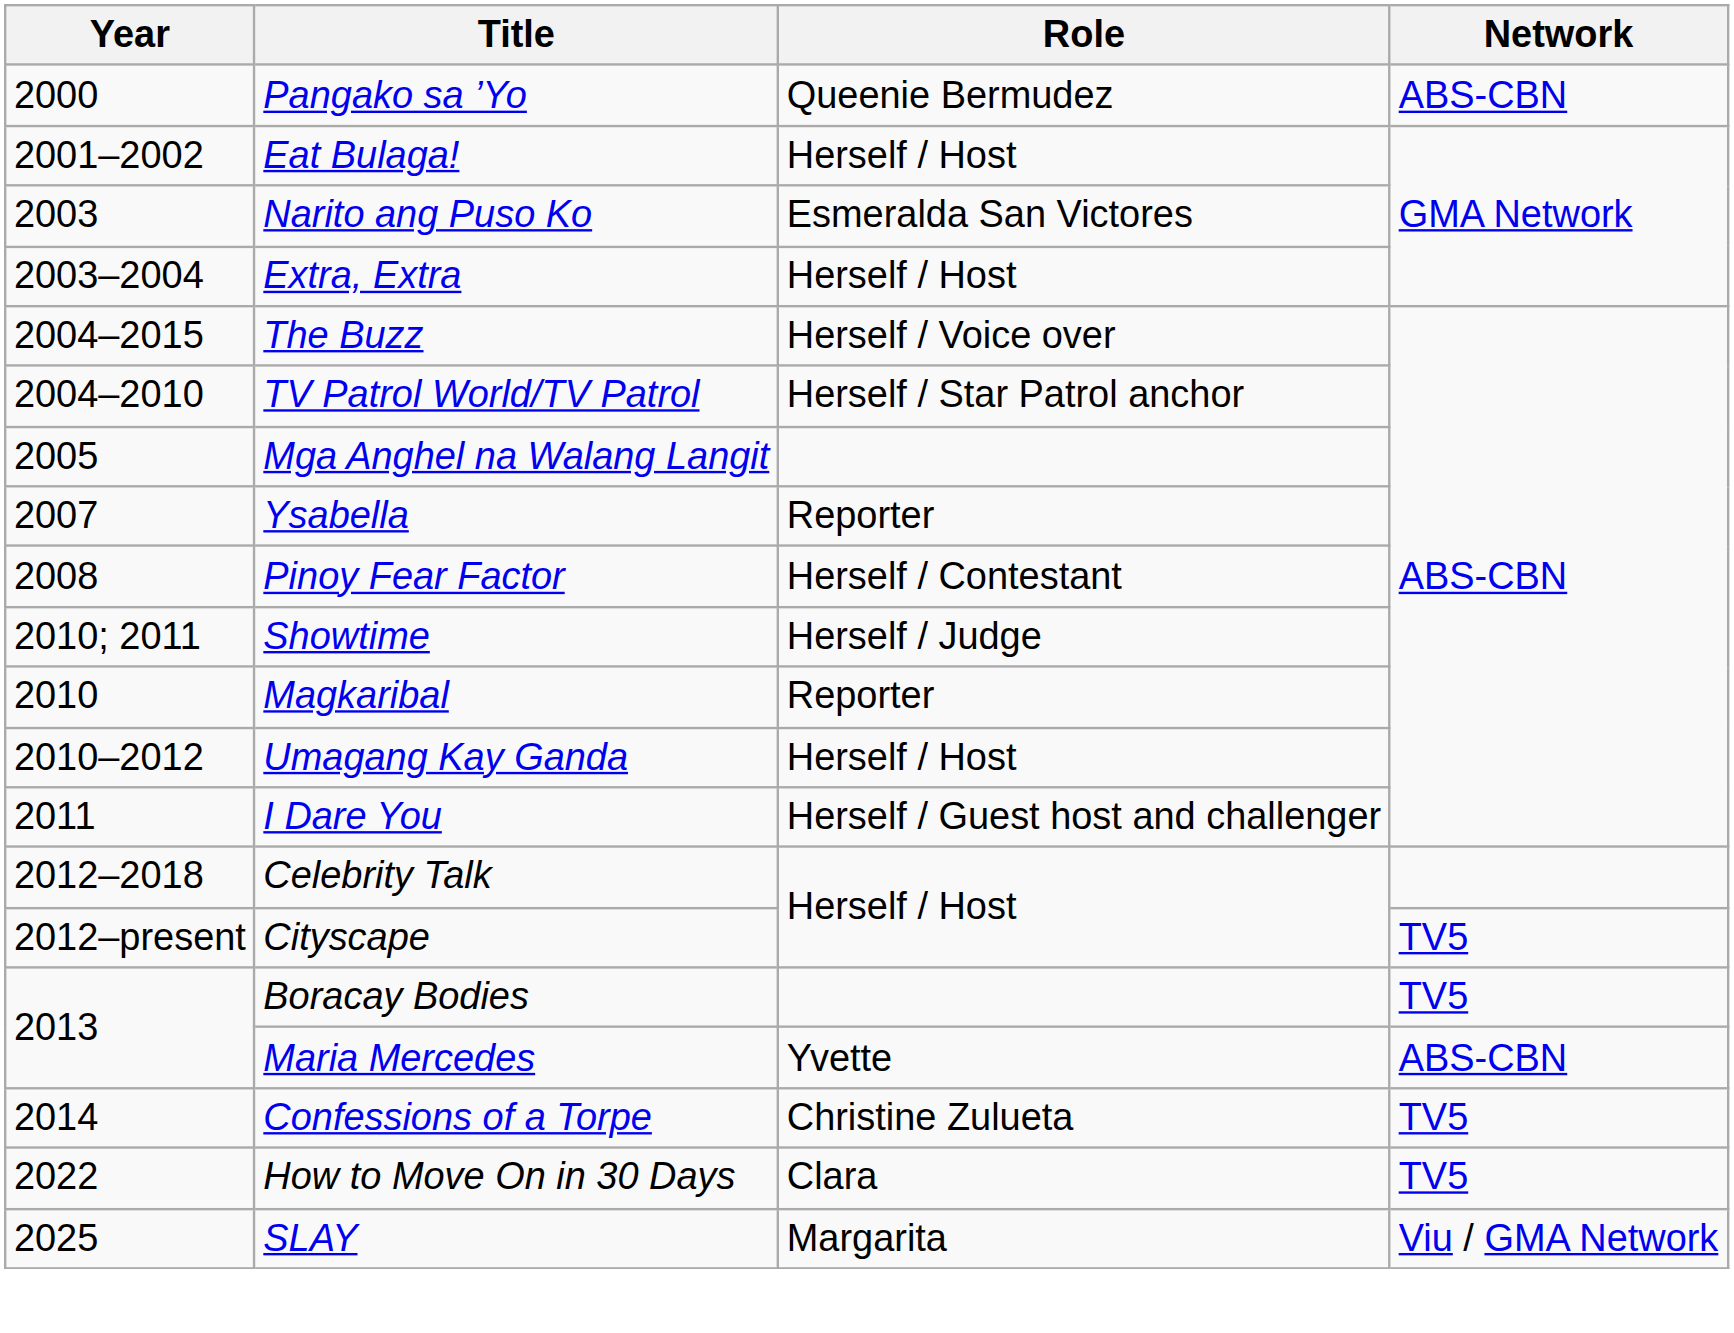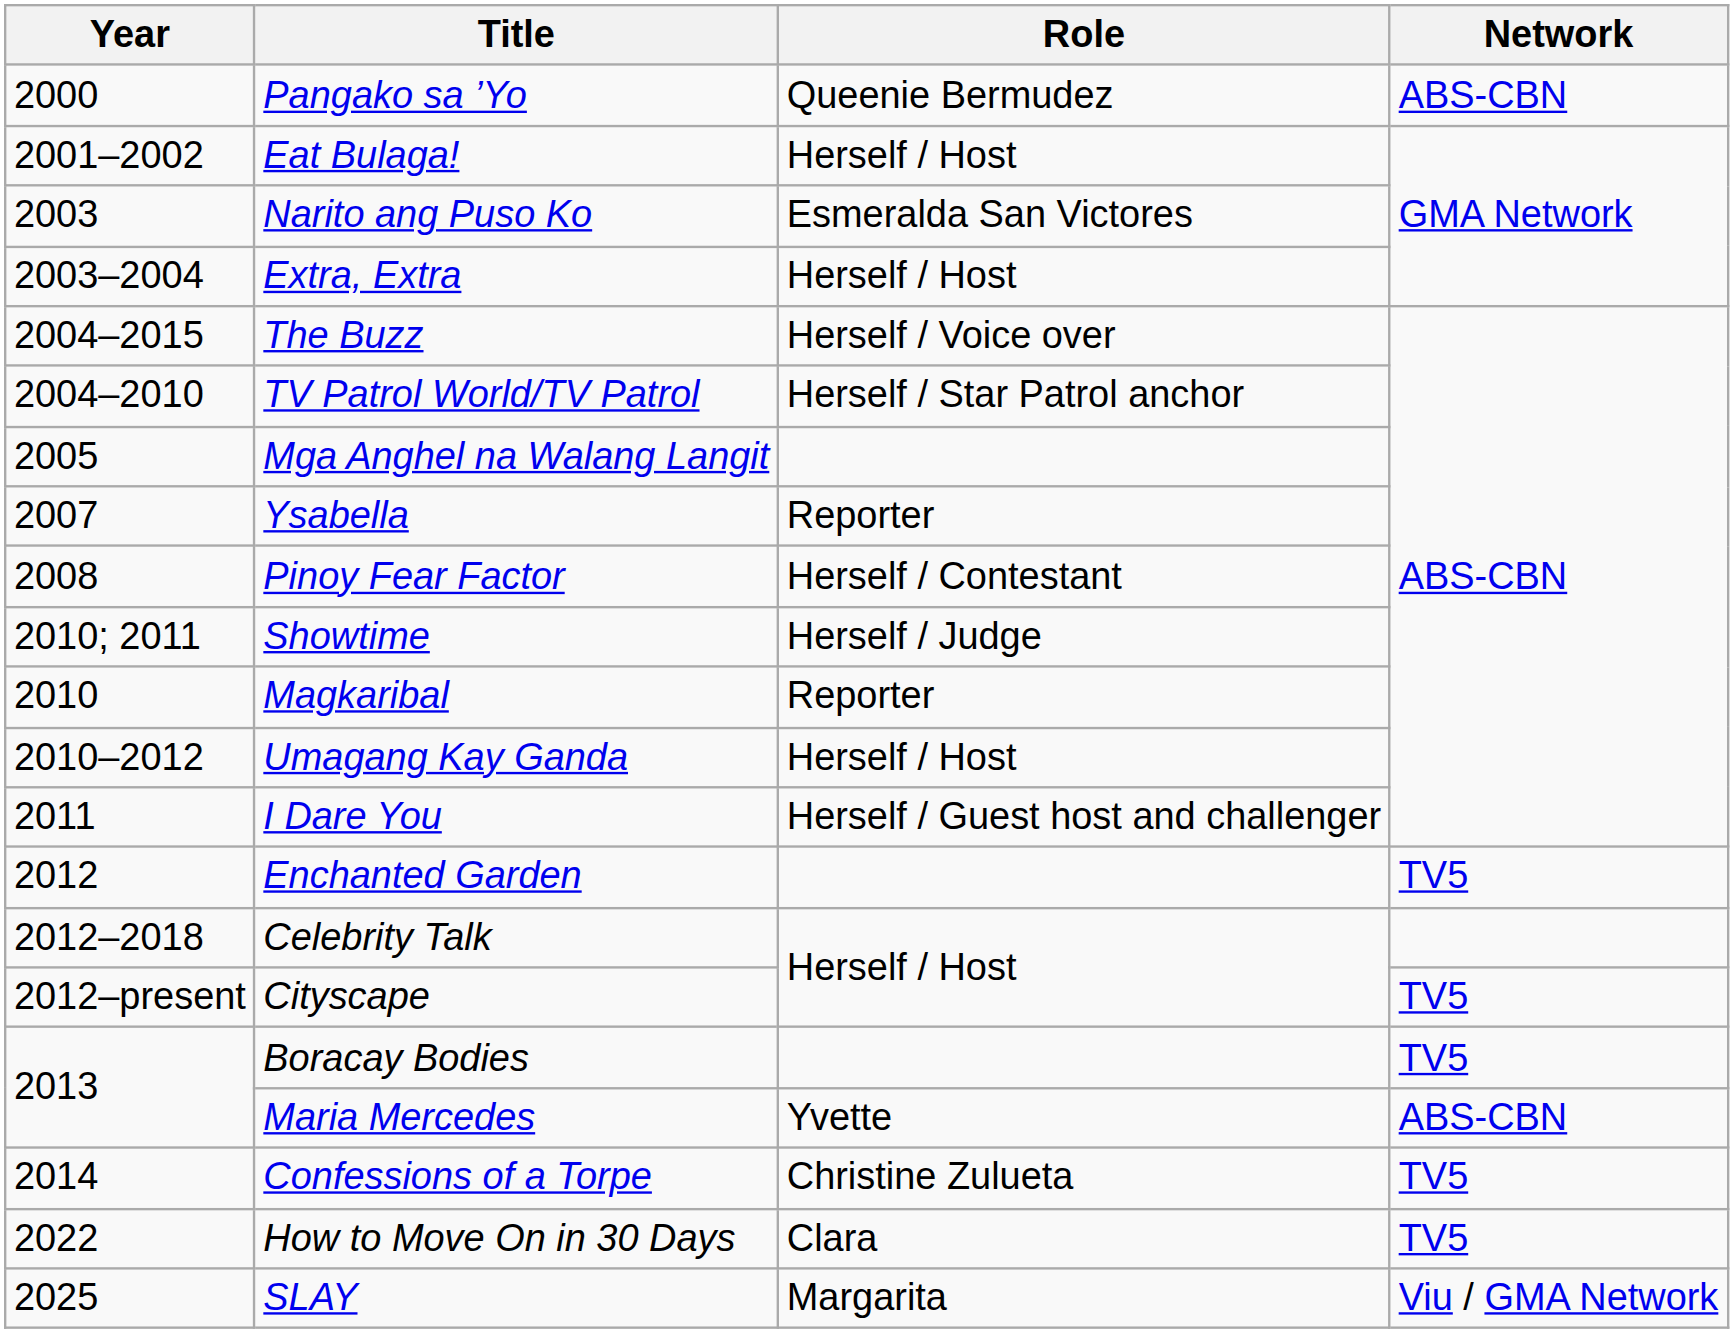+ row: 2012 | Enchanted Garden | TV5
